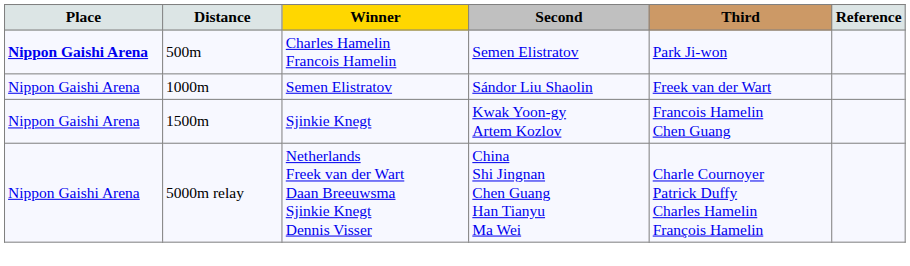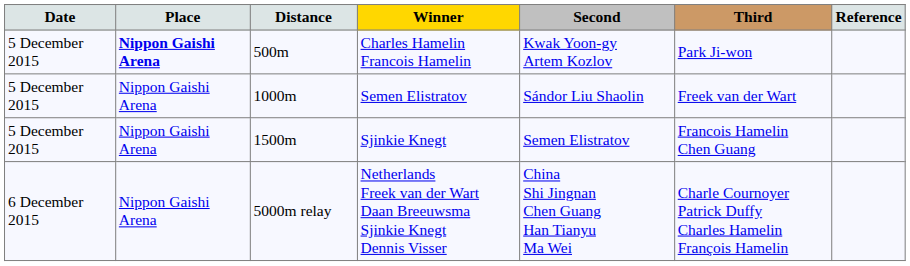+ column: Date | 5 December 2015 | 5 December 2015 | 5 December 2015 | 6 December 2015
Charles Hamelin Francois Hamelin | Second: Semen Elistratov -> Kwak Yoon-gy Artem Kozlov
Sjinkie Knegt | Second: Kwak Yoon-gy Artem Kozlov -> Semen Elistratov
